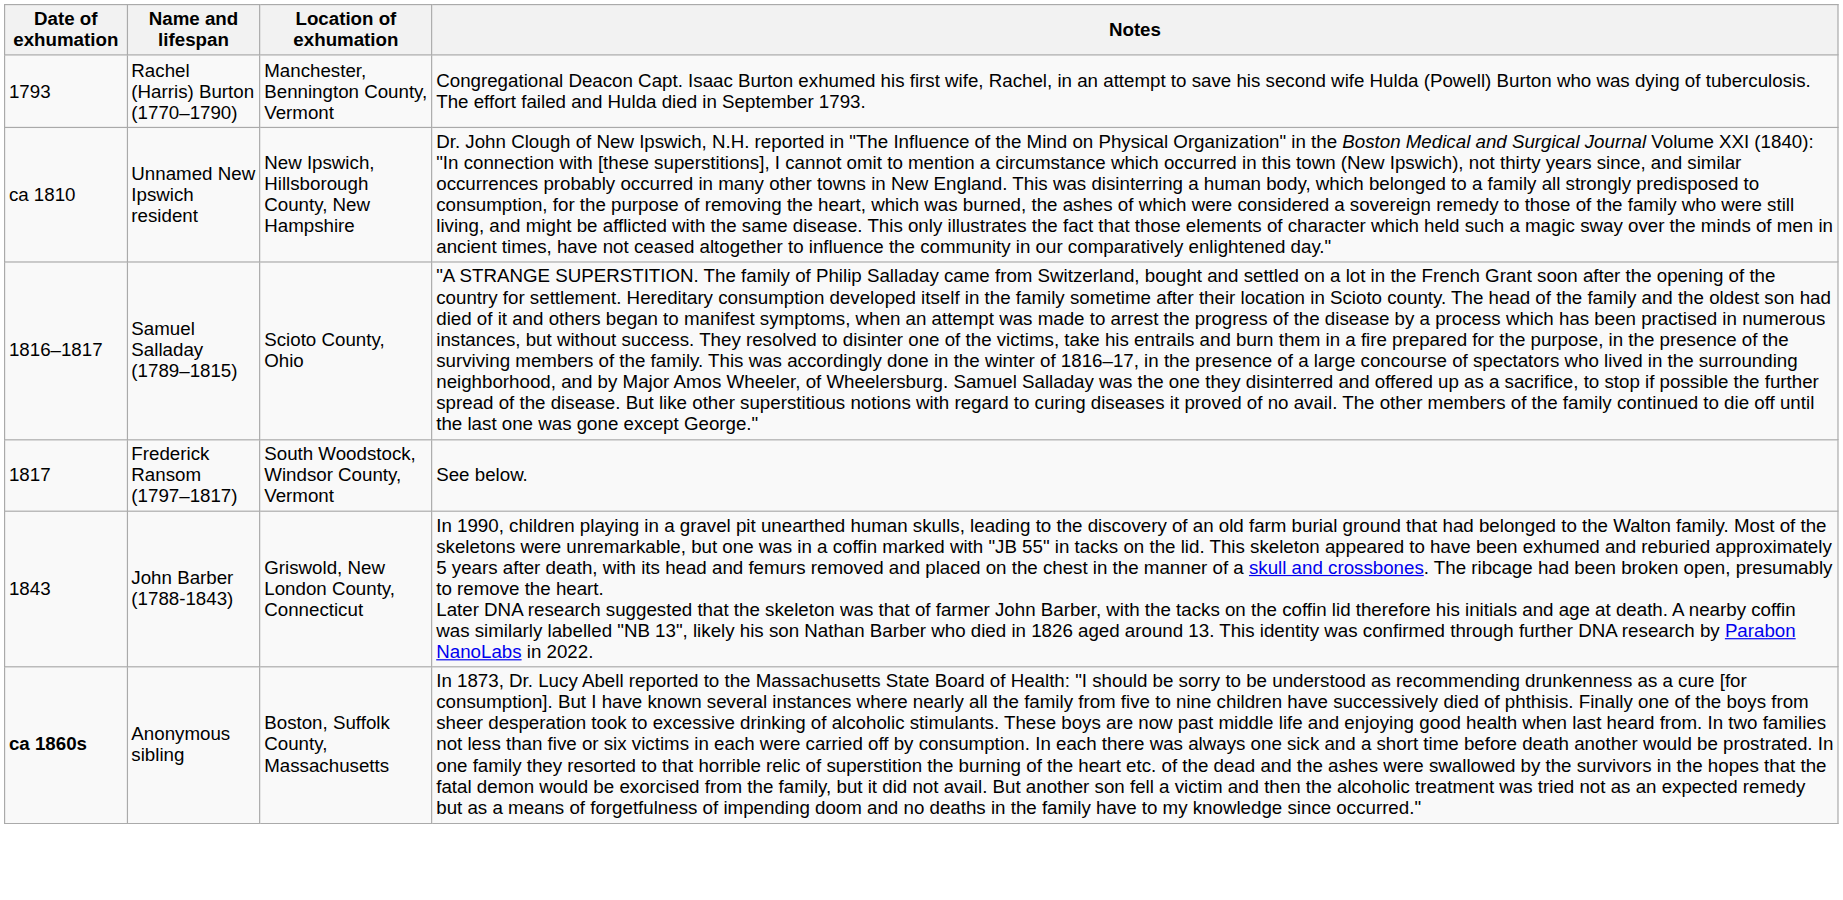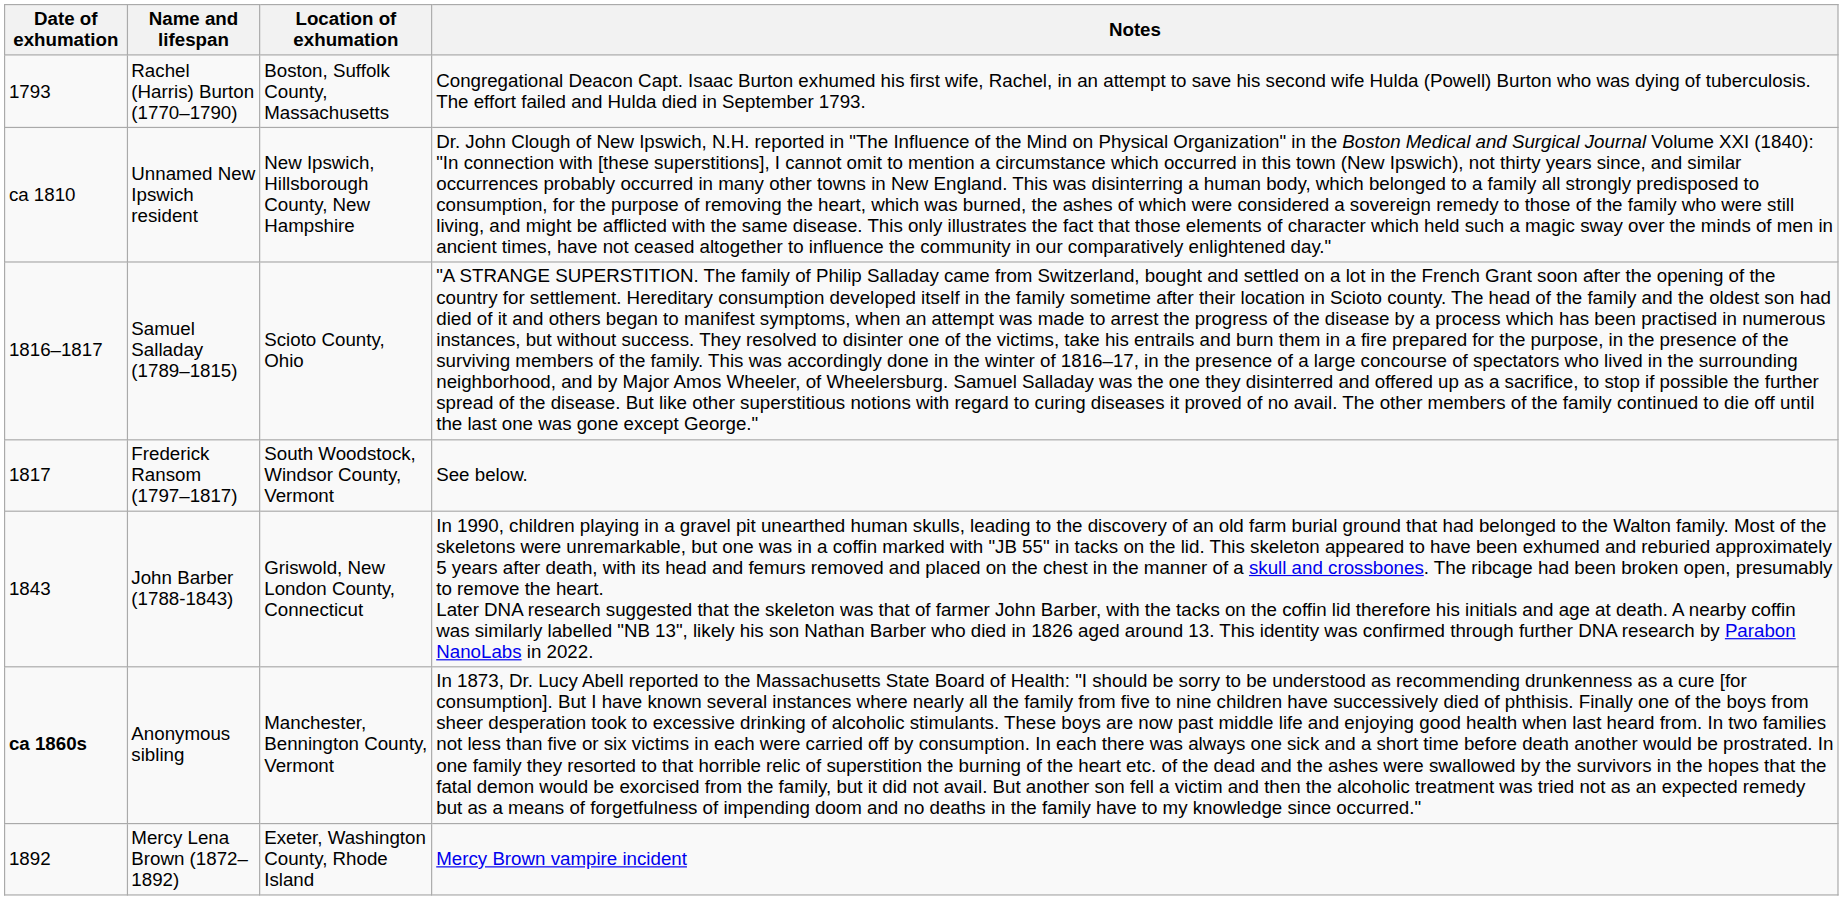Rachel (Harris) Burton (1770–1790) | Location of exhumation: Manchester, Bennington County, Vermont -> Boston, Suffolk County, Massachusetts
Anonymous sibling | Location of exhumation: Boston, Suffolk County, Massachusetts -> Manchester, Bennington County, Vermont
+ row: 1892 | Mercy Lena Brown (1872–1892) | Exeter, Washington County, Rhode Island | Mercy Brown vampire incident
